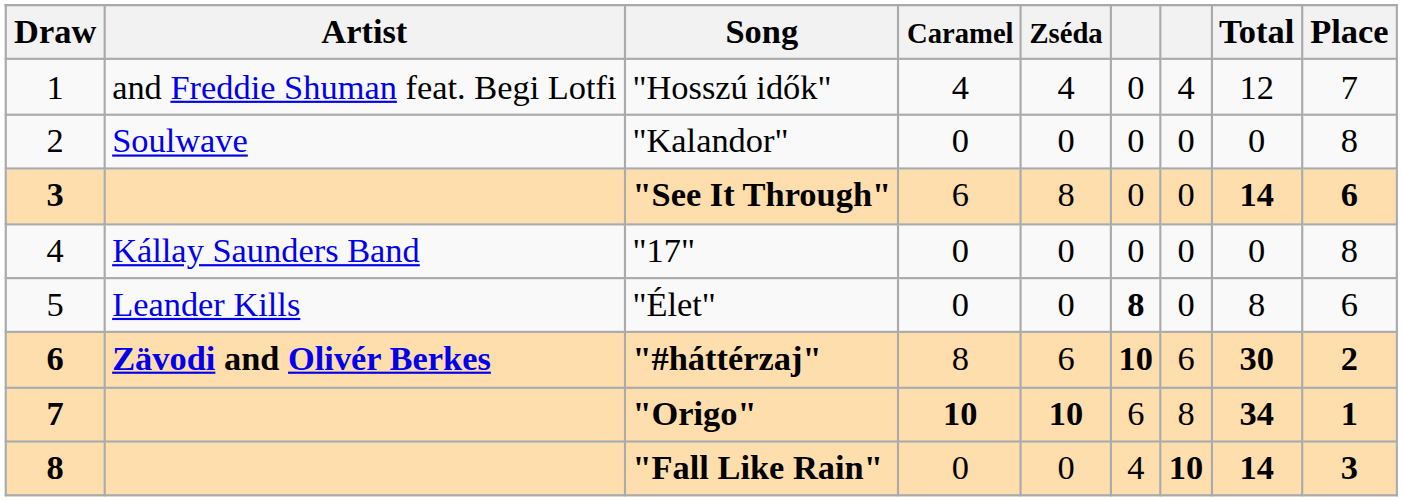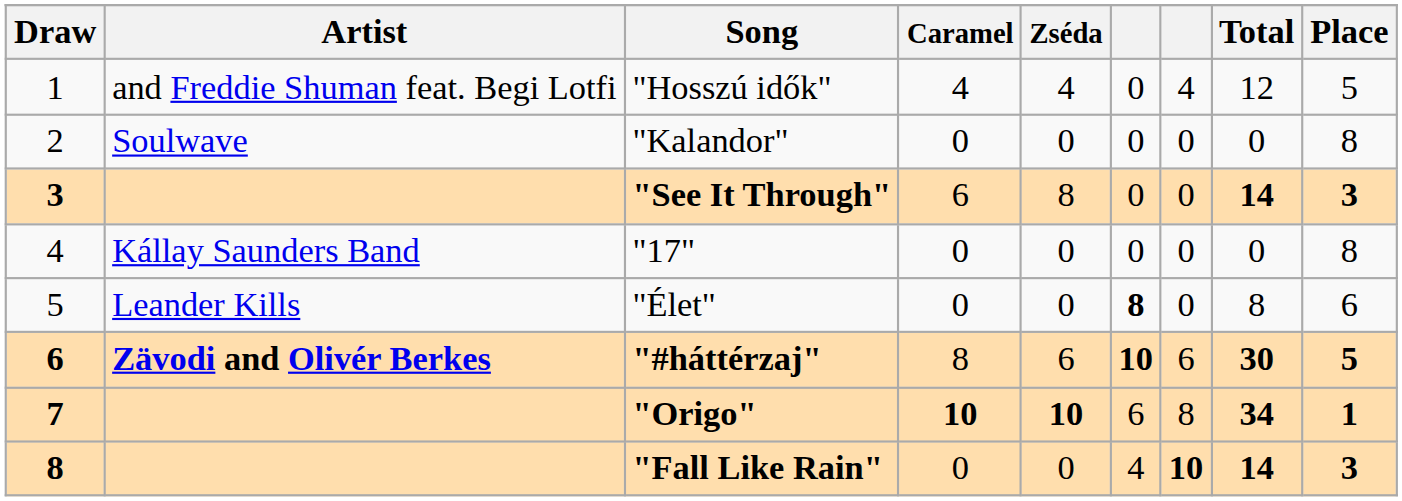"Hosszú idők" | Place: 7 -> 5
"See It Through" | Place: 6 -> 3
"#háttérzaj" | Place: 2 -> 5
